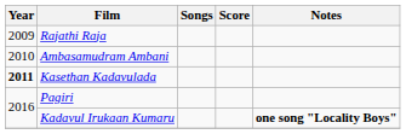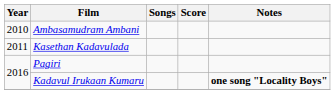- row: 2009 | Rajathi Raja
Kasethan Kadavulada | Year: bold -> normal
